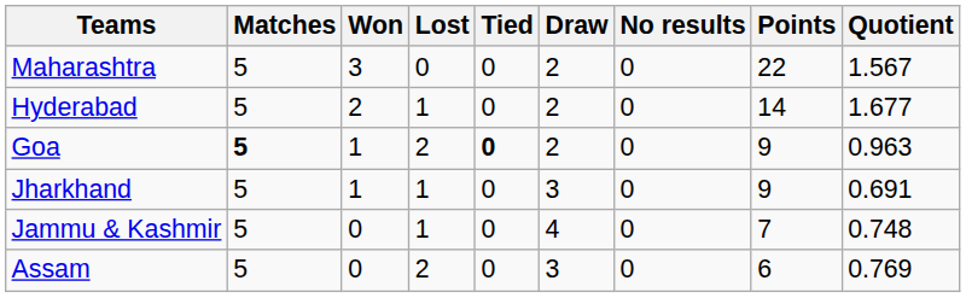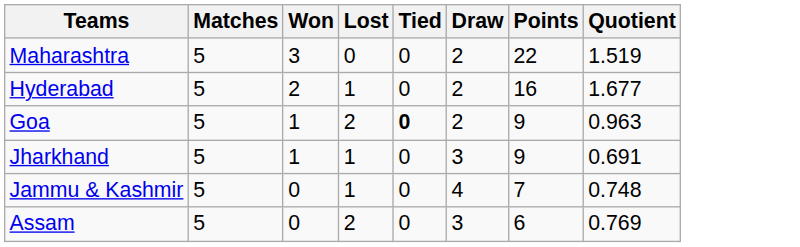- column: No results | 0 | 0 | 0 | 0 | 0 | 0
Maharashtra | Quotient: 1.567 -> 1.519
Hyderabad | Points: 14 -> 16
Goa | Matches: bold -> normal
